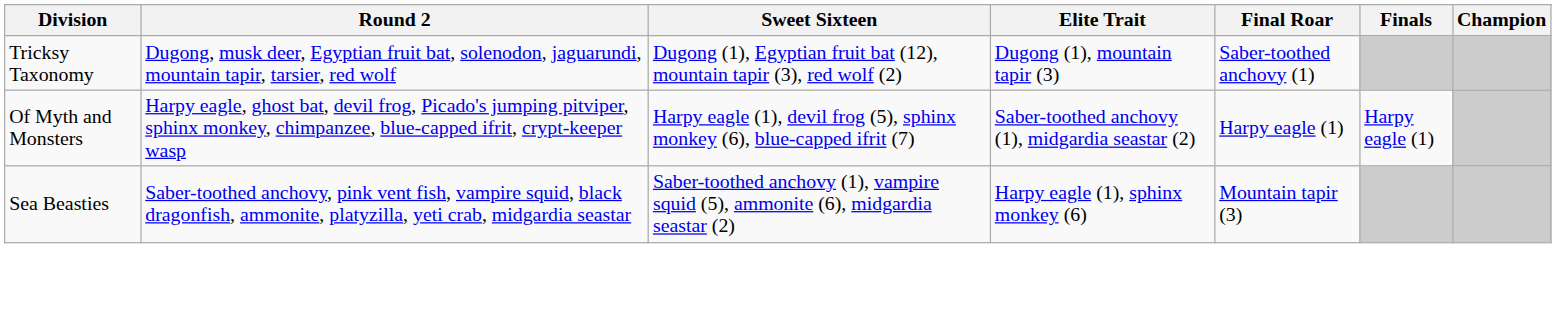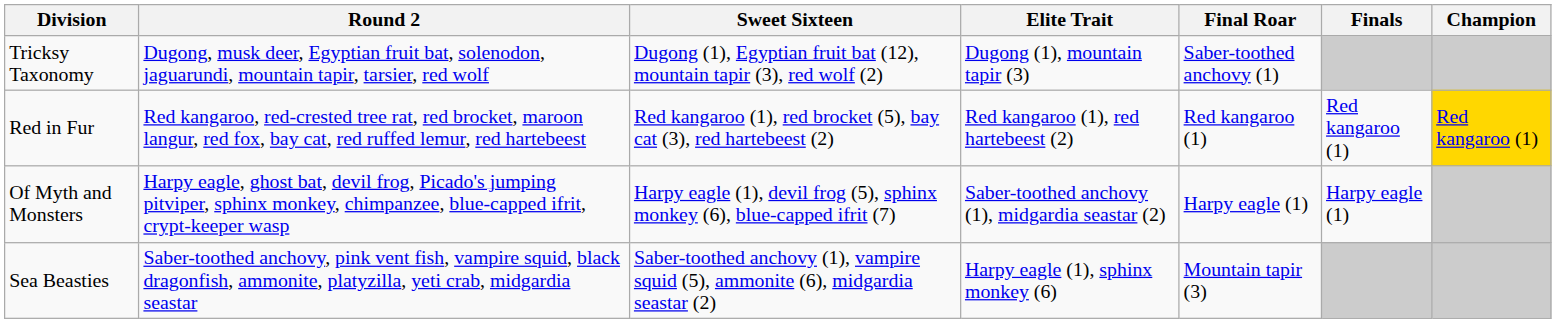+ row: Red in Fur | Red kangaroo, red-crested tree rat, red brocket, maroon langur, red fox, bay cat, red ruffed lemur, red hartebeest | Red kangaroo (1), red brocket (5), bay cat (3), red hartebeest (2) | Red kangaroo (1), red hartebeest (2) | Red kangaroo (1) | Red kangaroo (1) | Red kangaroo (1)
